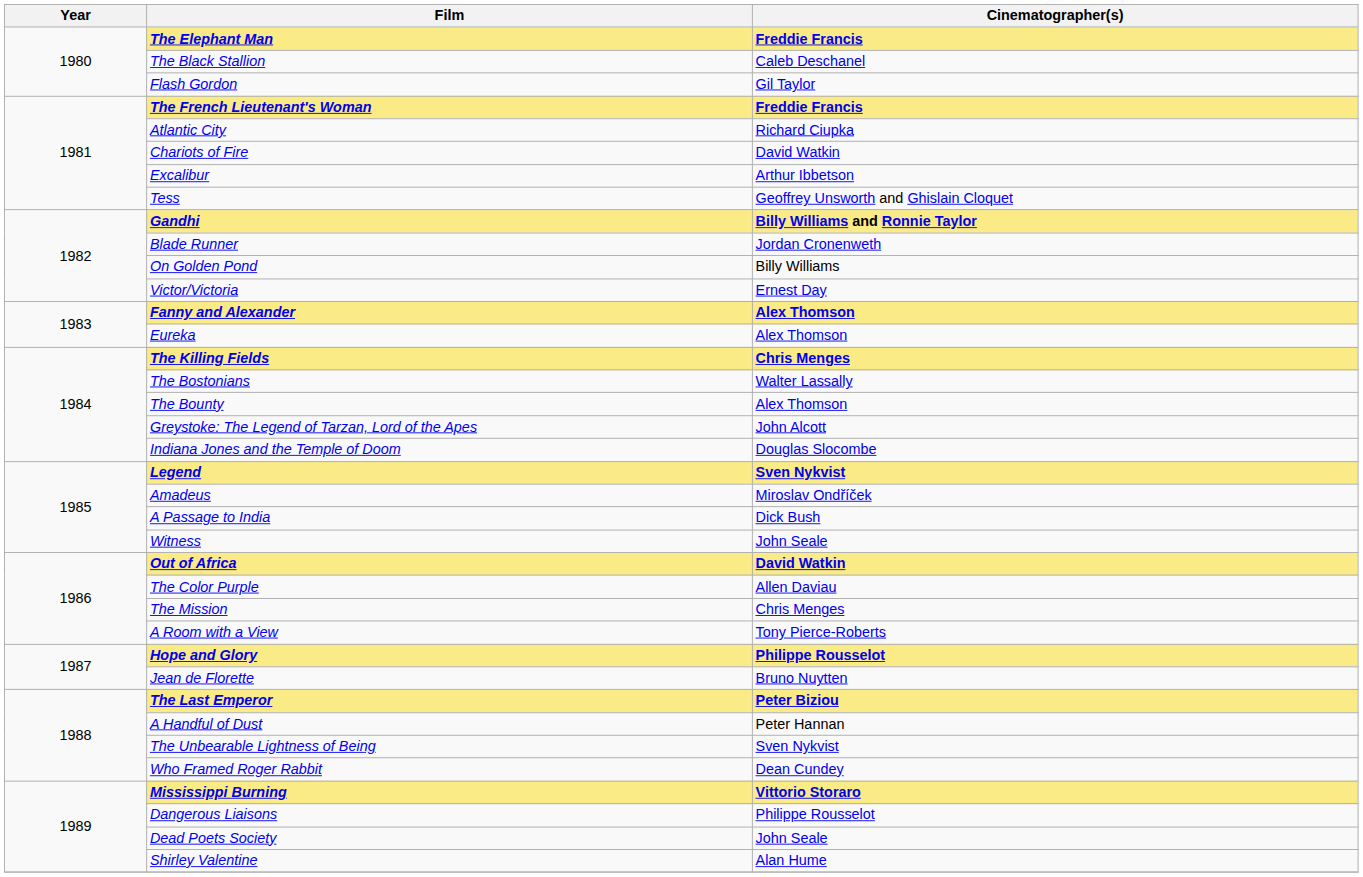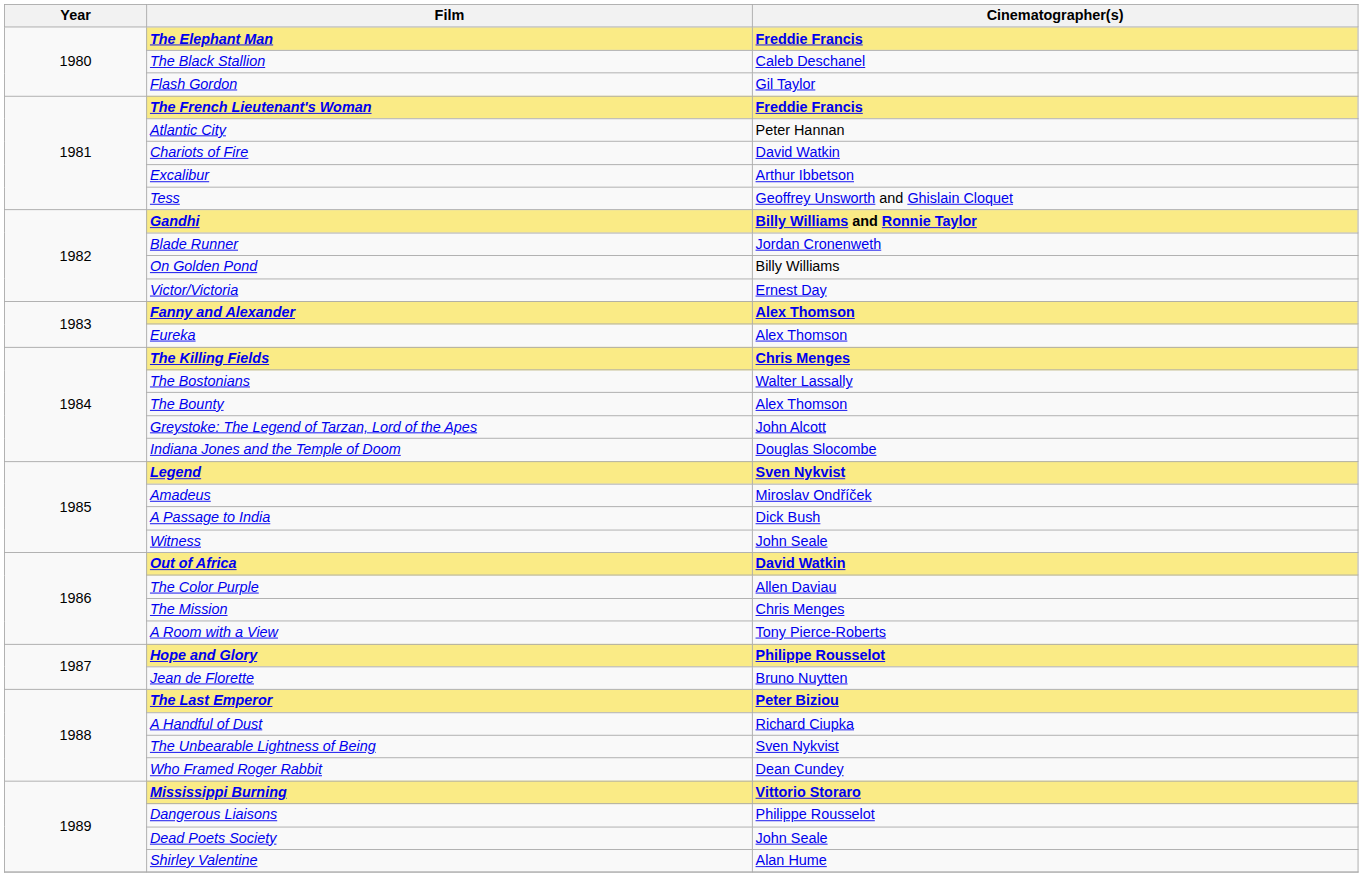Atlantic City | Cinematographer(s): Richard Ciupka -> Peter Hannan
A Handful of Dust | Cinematographer(s): Peter Hannan -> Richard Ciupka
